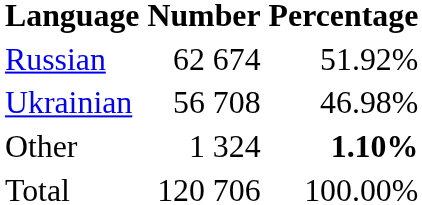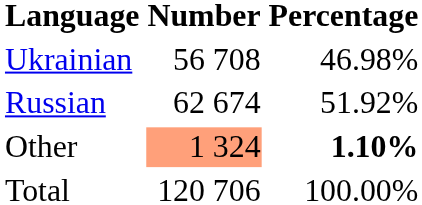rows swapped: Ukrainian <-> Russian
Other | Number: no background -> lightsalmon background
